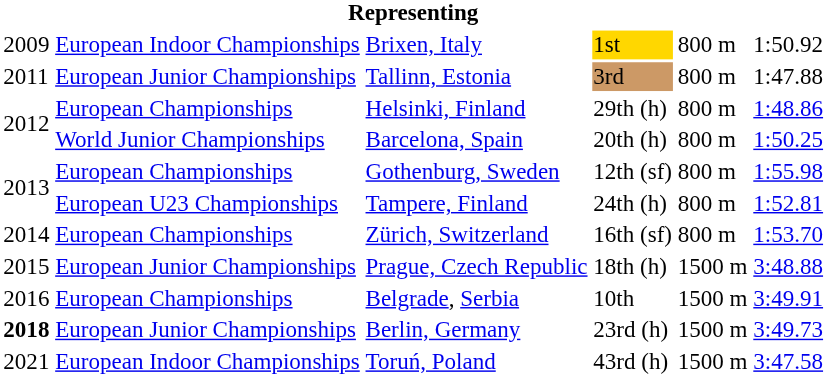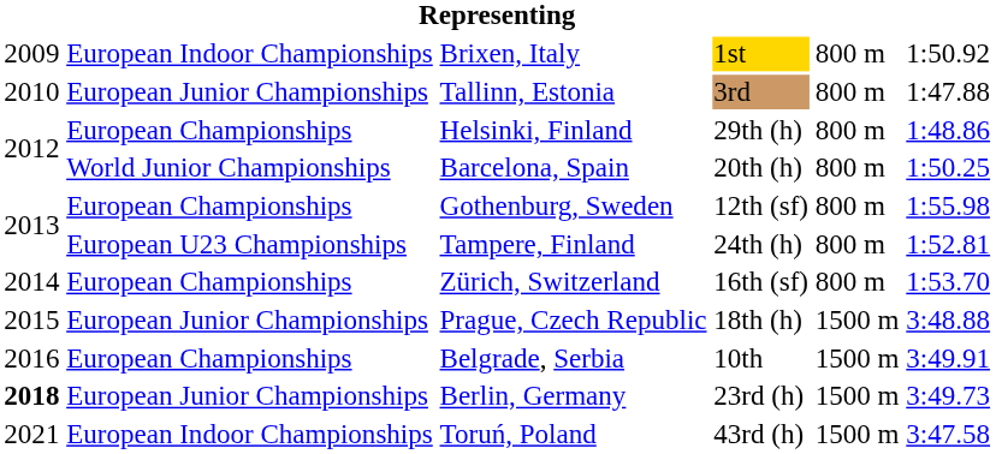Tallinn, Estonia | column 1: 2011 -> 2010
